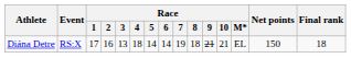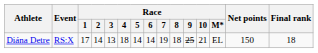Diána Detre | Race / 2: 16 -> 14
Diána Detre | Race / 9: 21 -> 25
